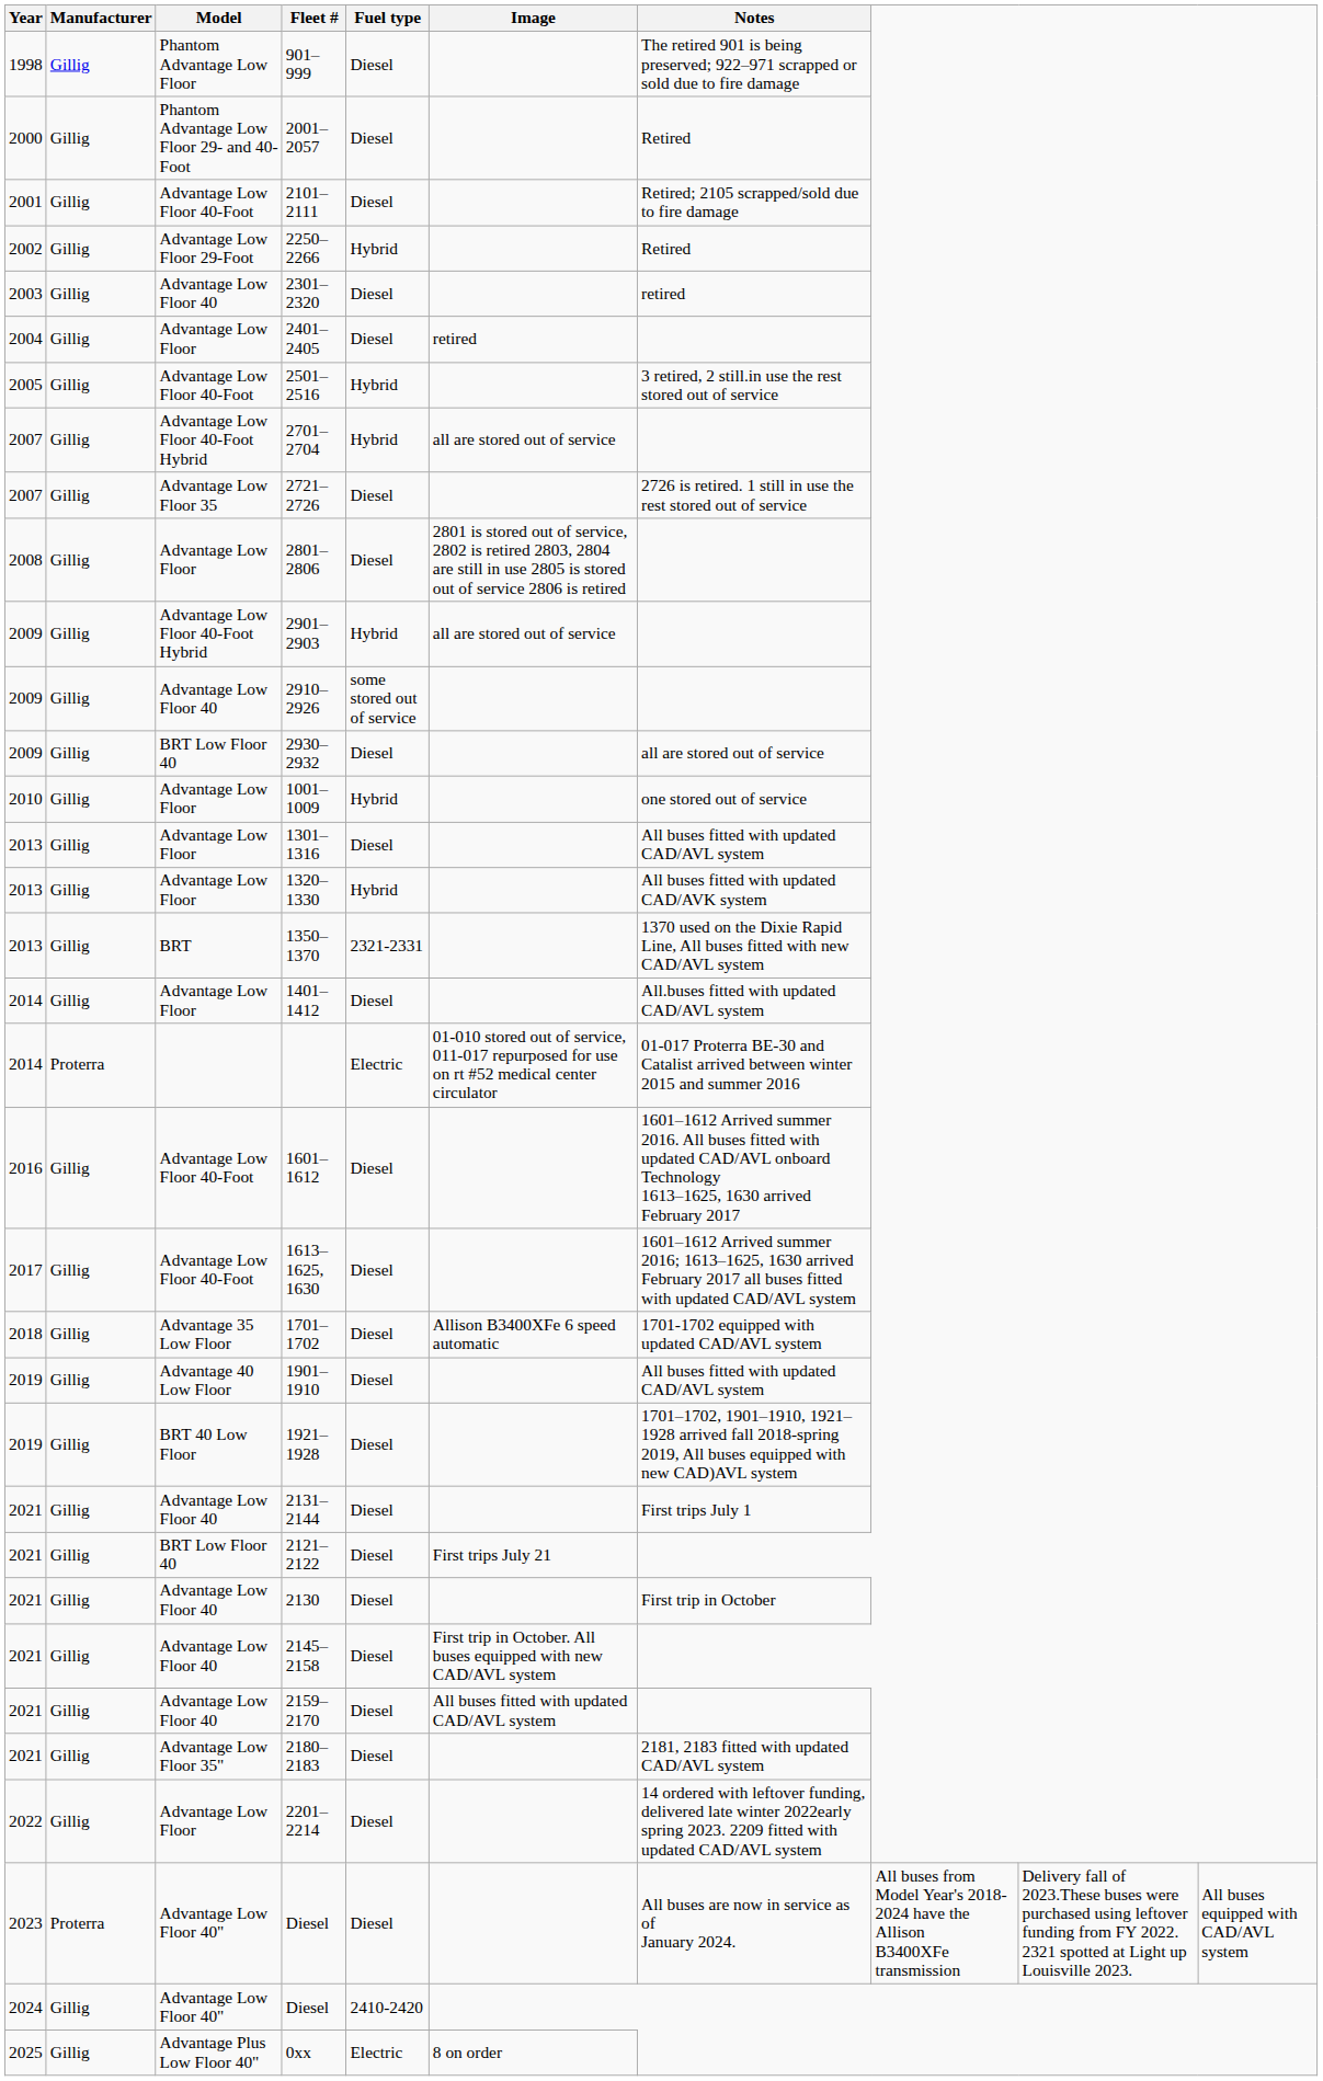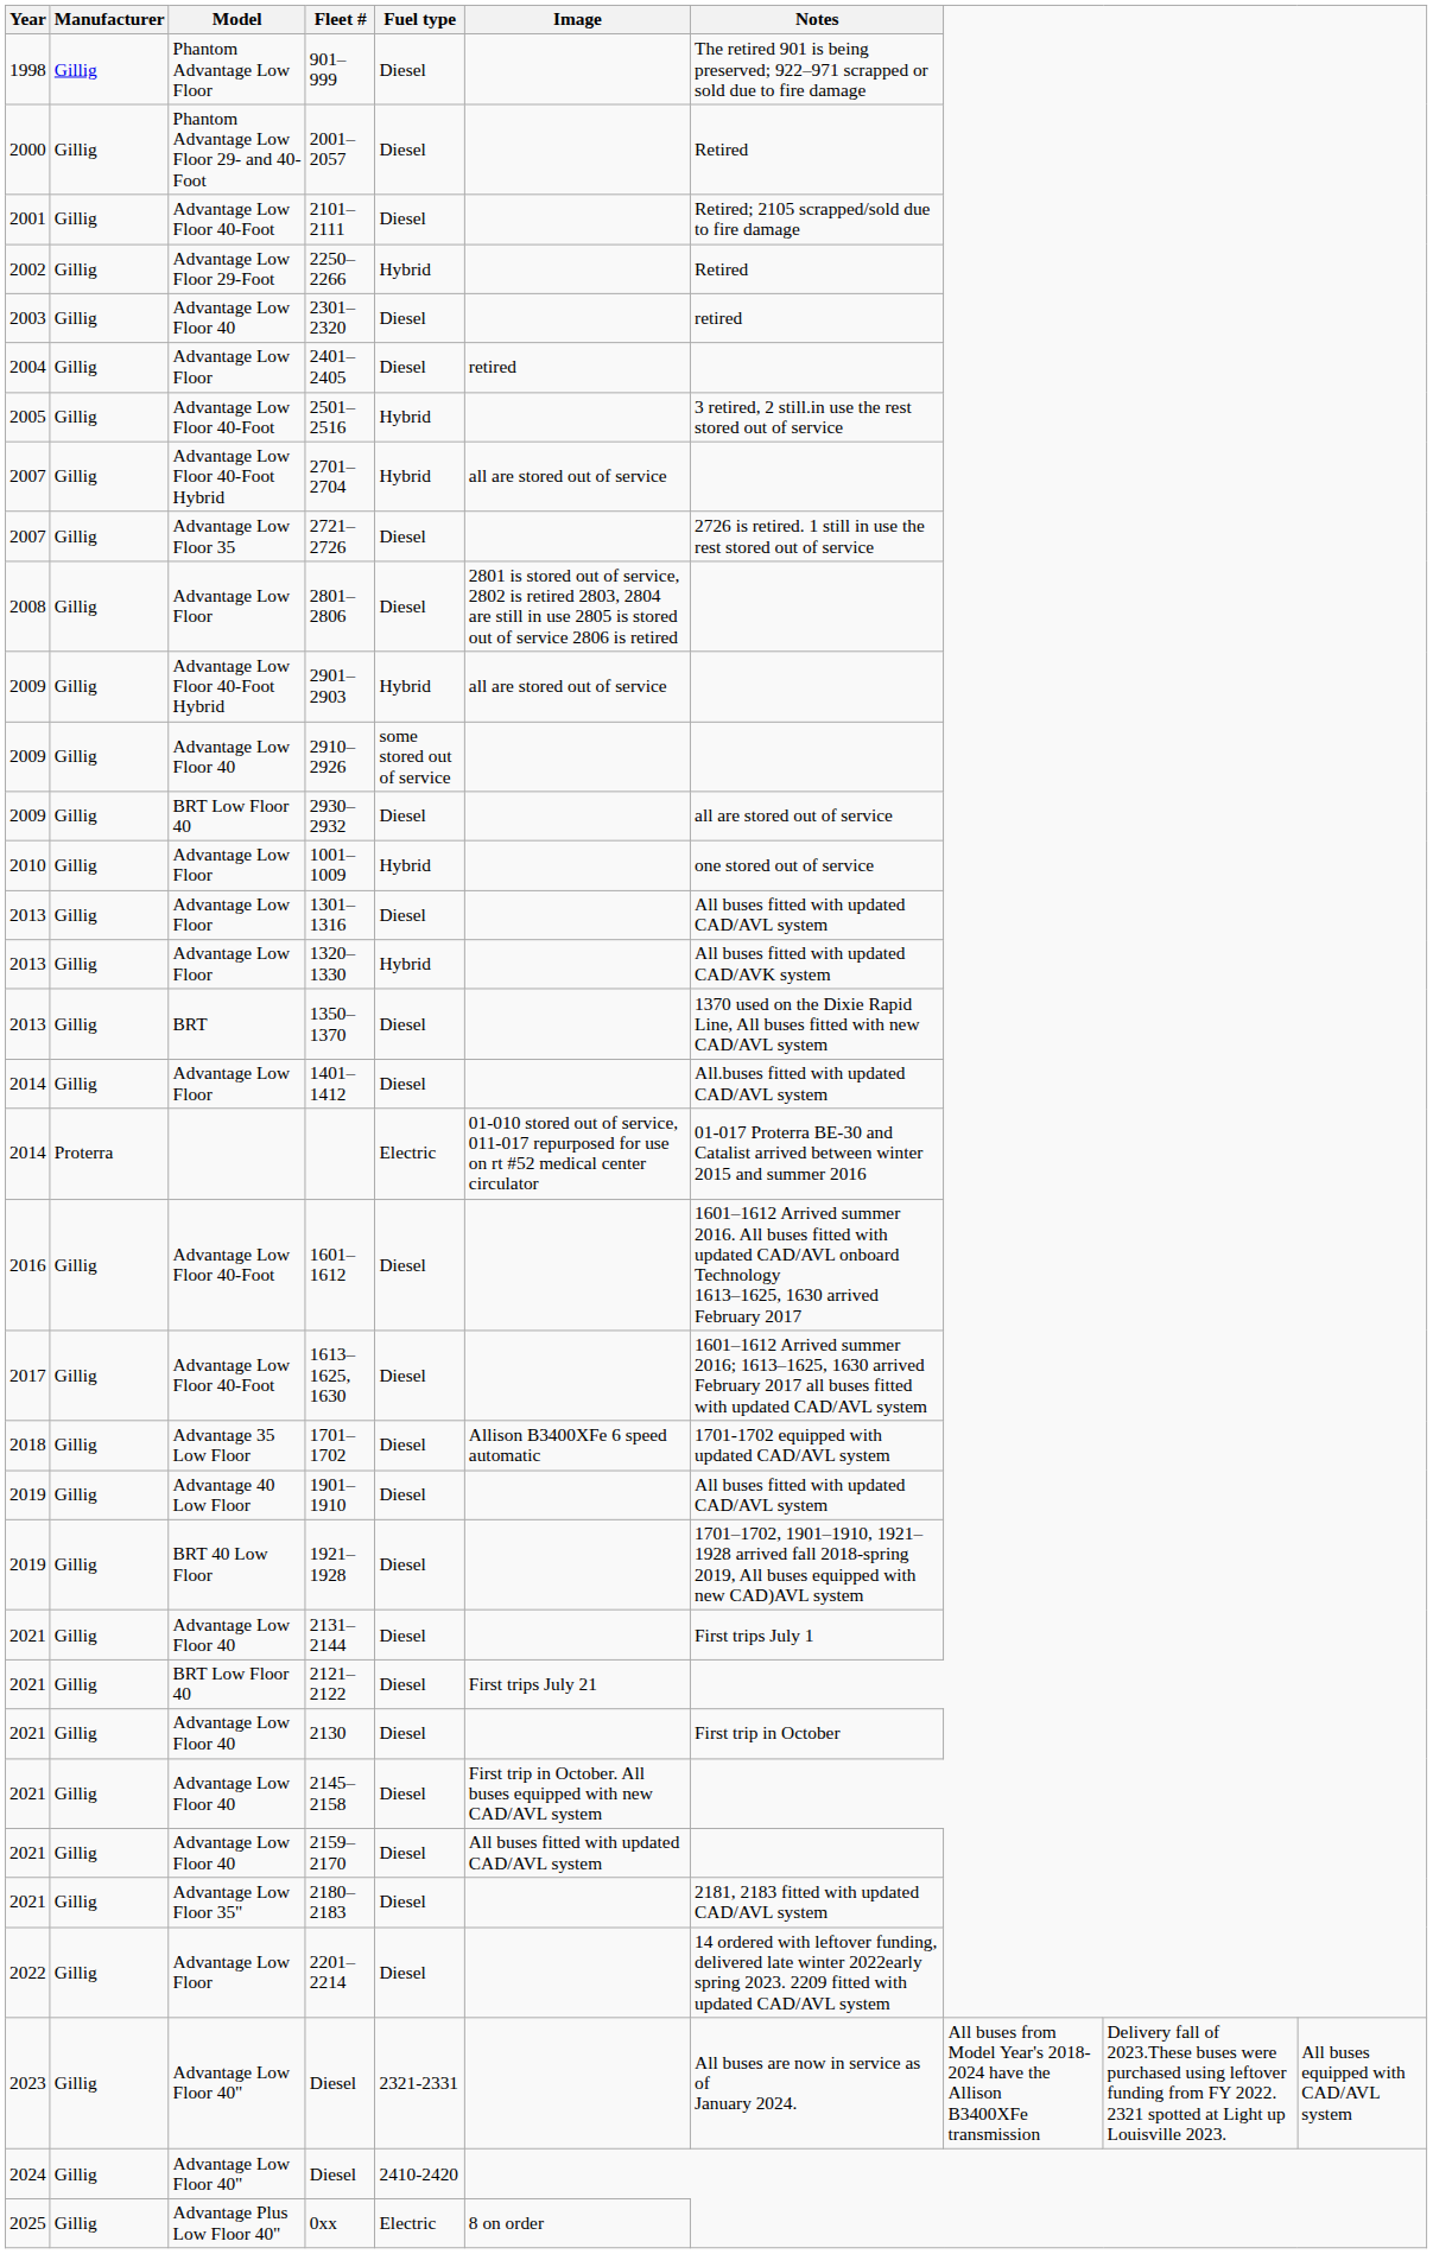1350–1370 | Fuel type: 2321-2331 -> Diesel
2023 / Diesel | Manufacturer: Proterra -> Gillig
2023 / Diesel | Fuel type: Diesel -> 2321-2331
